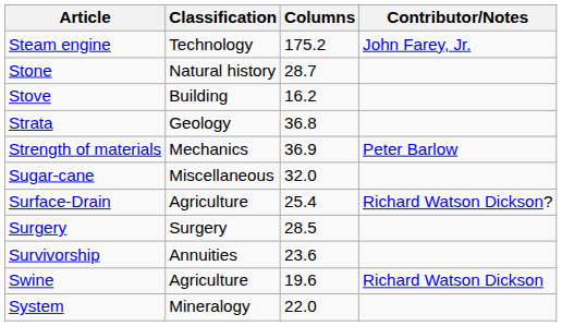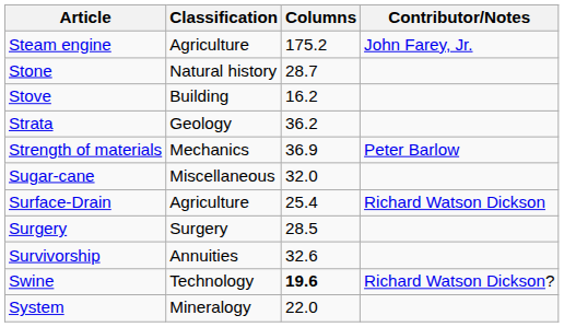Steam engine | Classification: Technology -> Agriculture
Strata | Columns: 36.8 -> 36.2
Surface-Drain | Contributor/Notes: Richard Watson Dickson? -> Richard Watson Dickson
Survivorship | Columns: 23.6 -> 32.6
Swine | Classification: Agriculture -> Technology
Swine | Columns: normal -> bold
Swine | Contributor/Notes: Richard Watson Dickson -> Richard Watson Dickson?
